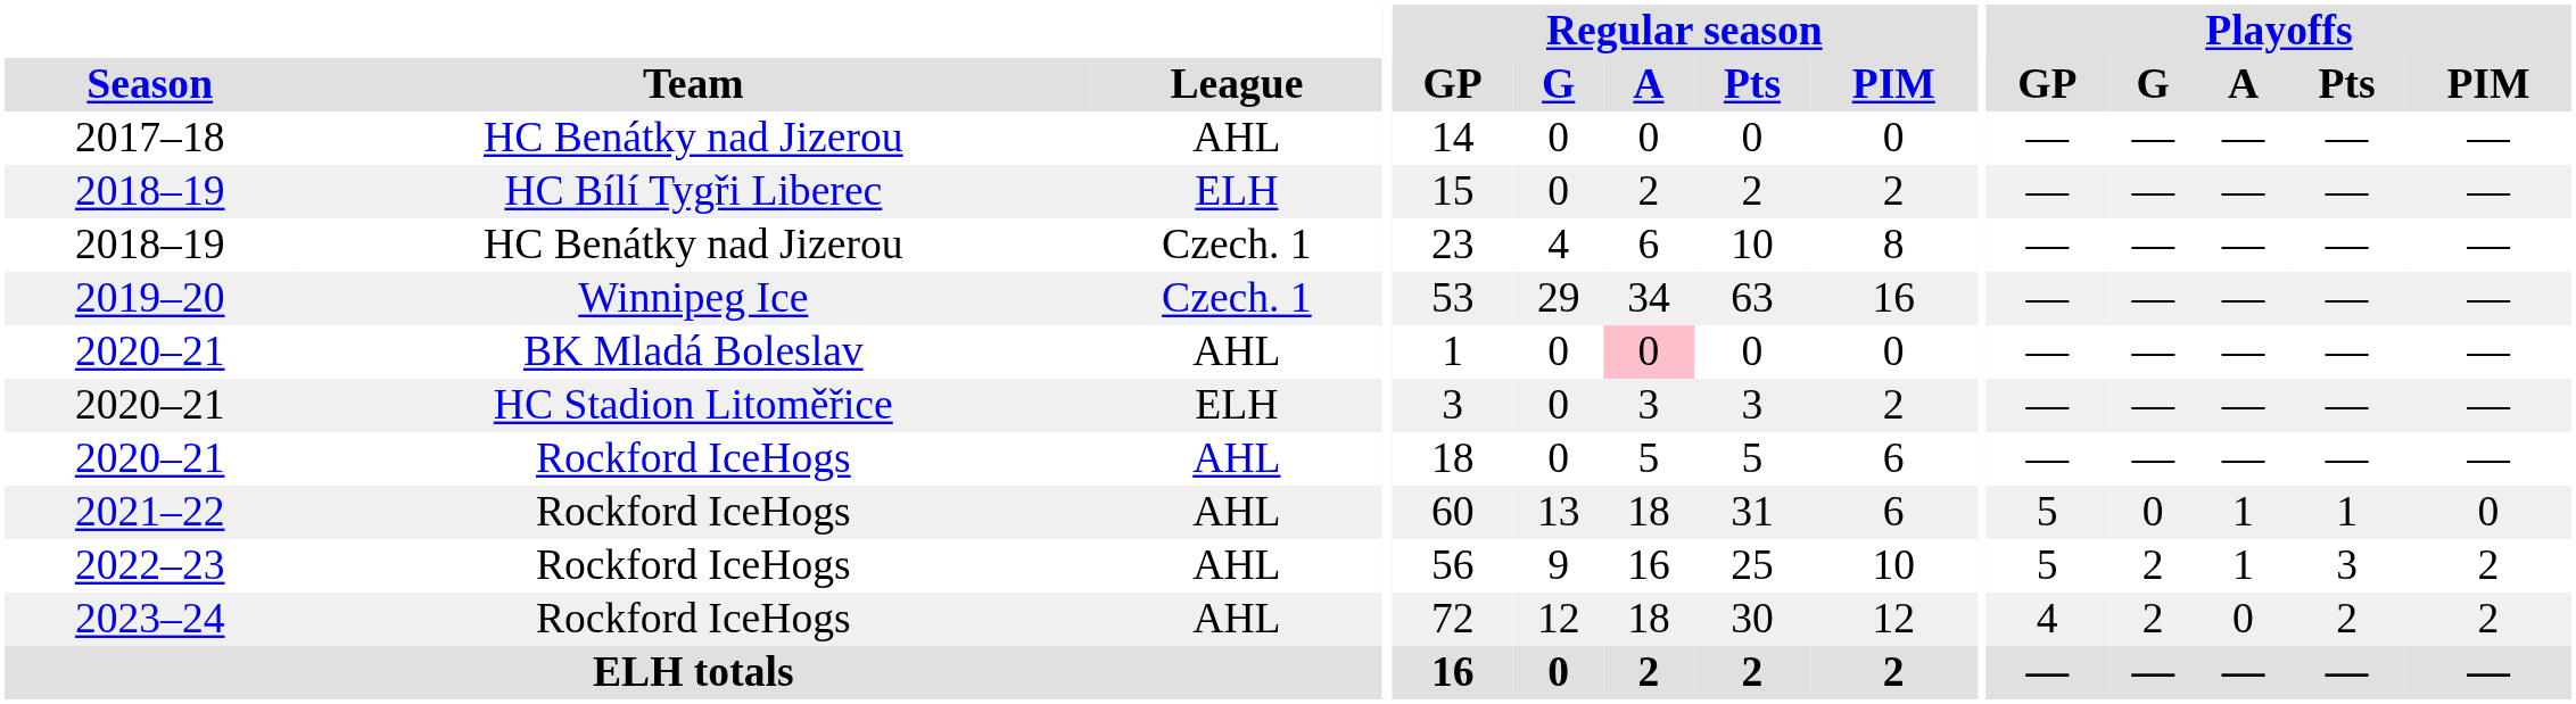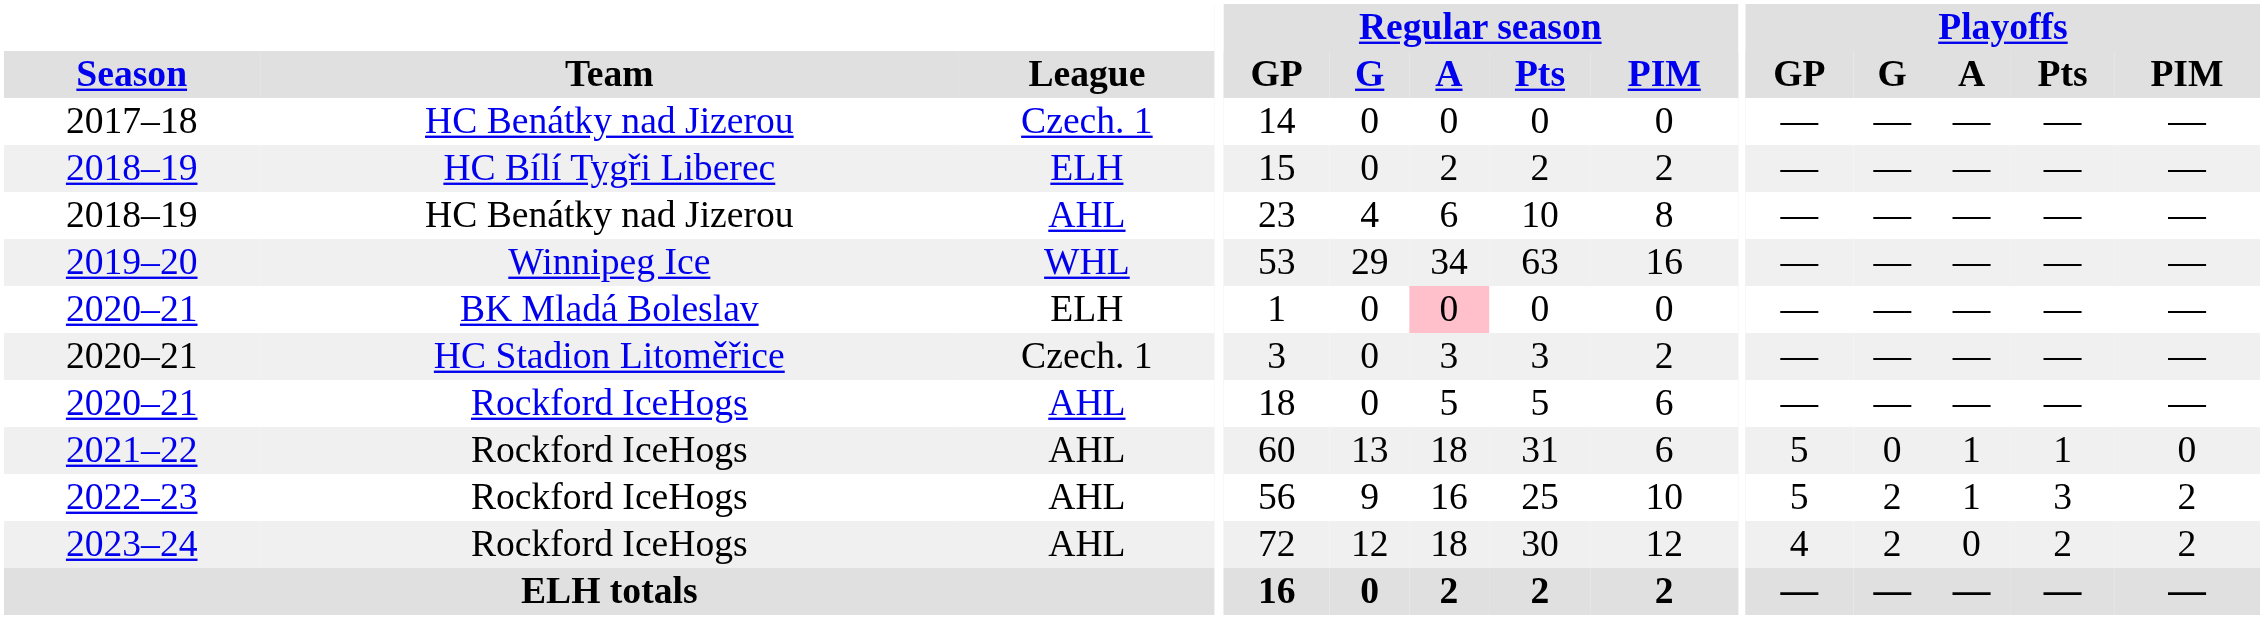2017–18 | League: AHL -> Czech. 1
2018–19 / HC Benátky nad Jizerou | League: Czech. 1 -> AHL
2019–20 | League: Czech. 1 -> WHL
2020–21 / BK Mladá Boleslav | League: AHL -> ELH
2020–21 / HC Stadion Litoměřice | League: ELH -> Czech. 1
